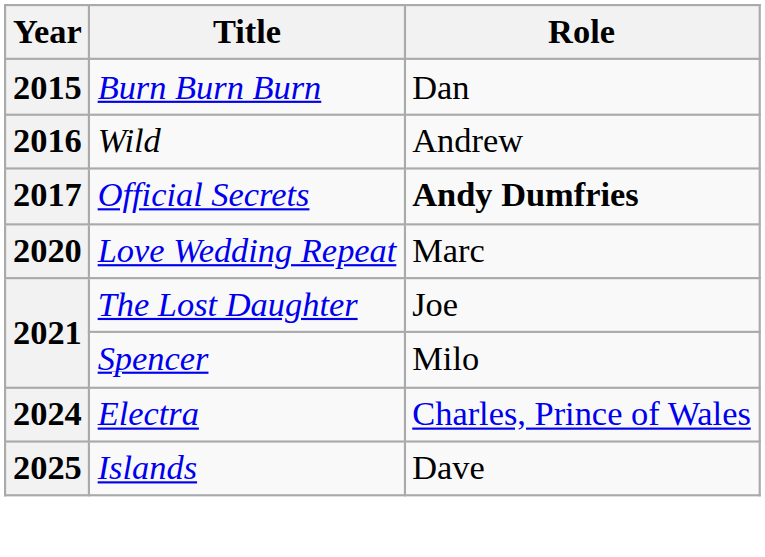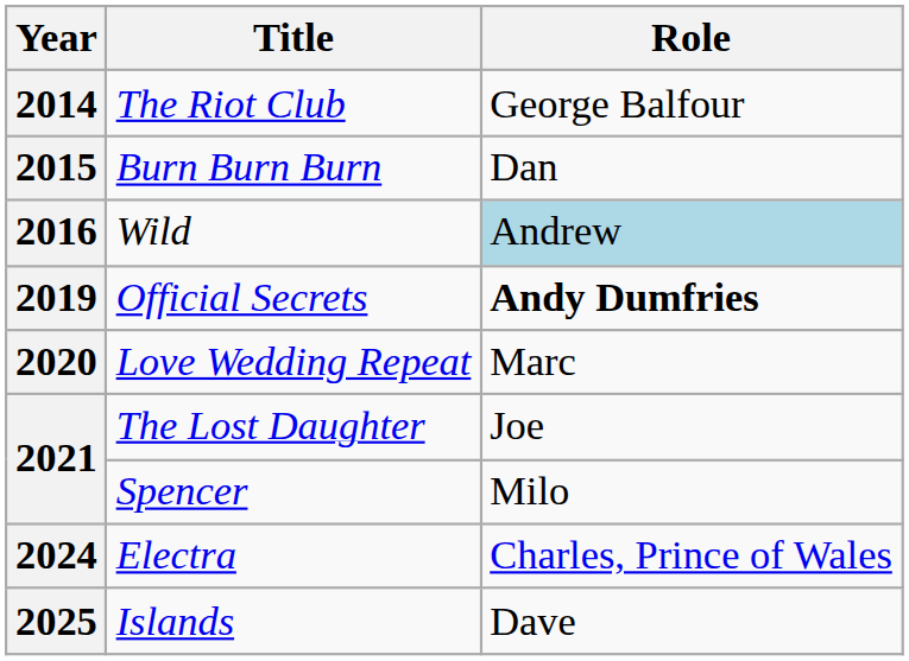+ row: 2014 | The Riot Club | George Balfour
Wild | Role: no background -> lightblue background
Official Secrets | Year: 2017 -> 2019
